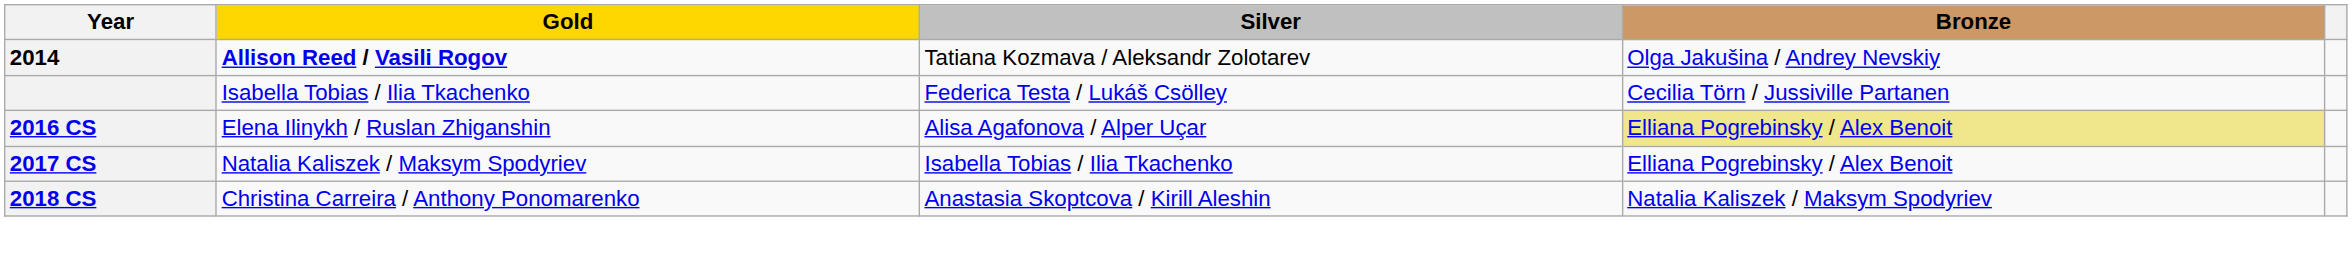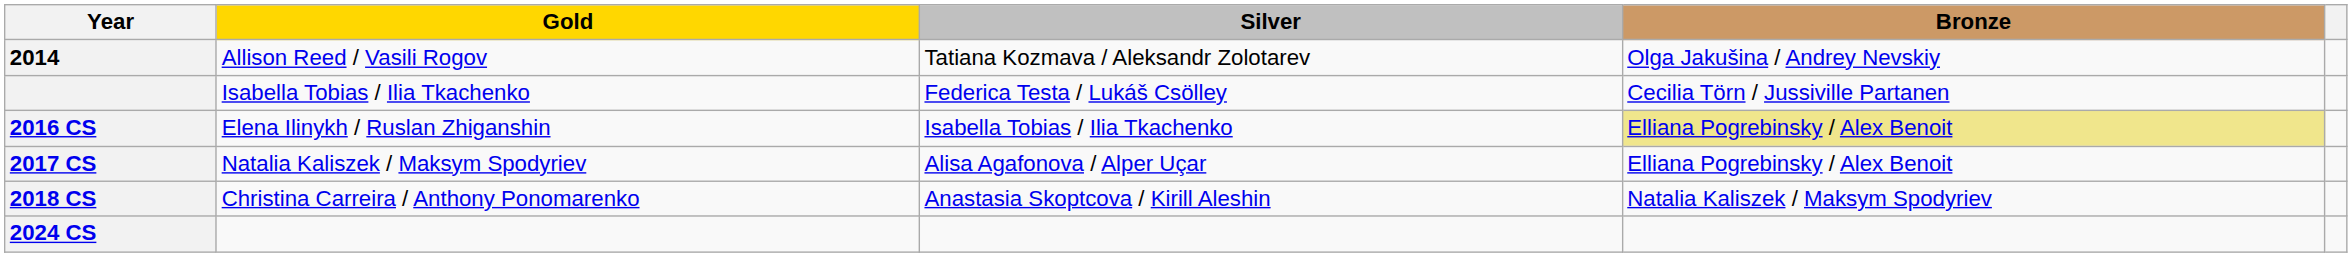2014 | Gold: bold -> normal
2016 CS | Silver: Alisa Agafonova / Alper Uçar -> Isabella Tobias / Ilia Tkachenko
2017 CS | Silver: Isabella Tobias / Ilia Tkachenko -> Alisa Agafonova / Alper Uçar
+ row: 2024 CS
